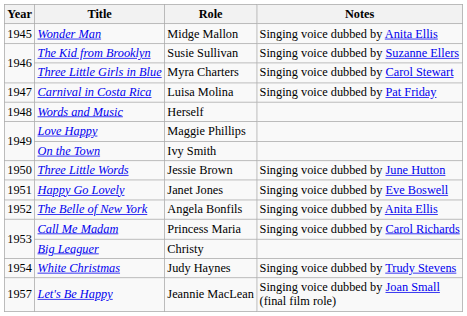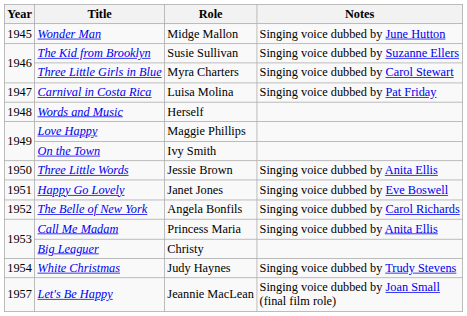Wonder Man | Notes: Singing voice dubbed by Anita Ellis -> Singing voice dubbed by June Hutton
Three Little Words | Notes: Singing voice dubbed by June Hutton -> Singing voice dubbed by Anita Ellis
The Belle of New York | Notes: Singing voice dubbed by Anita Ellis -> Singing voice dubbed by Carol Richards
Call Me Madam | Notes: Singing voice dubbed by Carol Richards -> Singing voice dubbed by Anita Ellis
